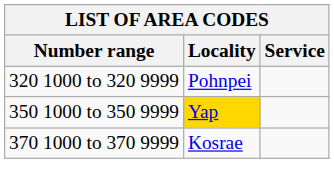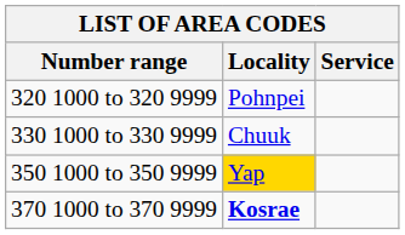+ row: 330 1000 to 330 9999 | Chuuk
370 1000 to 370 9999 | Locality: normal -> bold
